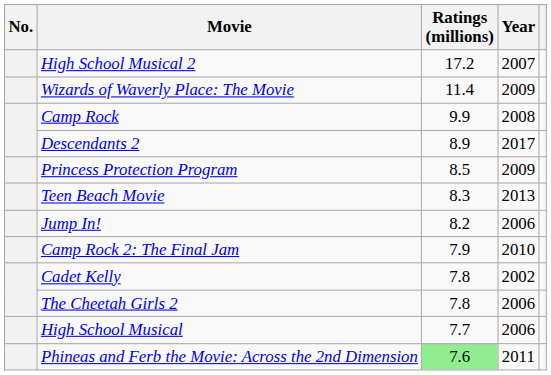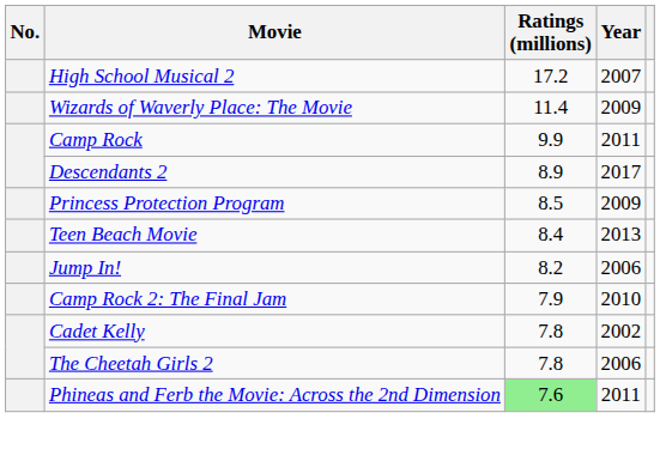Camp Rock | Year: 2008 -> 2011
Teen Beach Movie | Ratings (millions): 8.3 -> 8.4
- row: High School Musical | 7.7 | 2006
